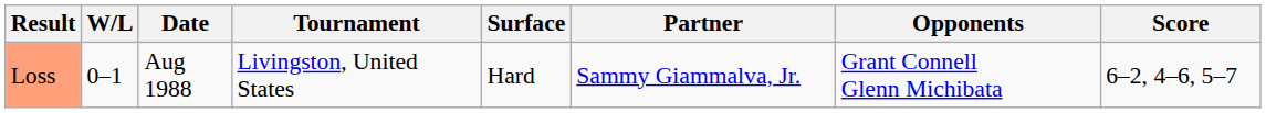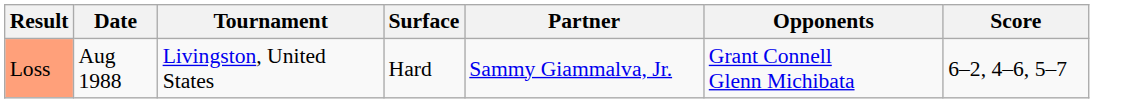- column: W/L | 0–1
